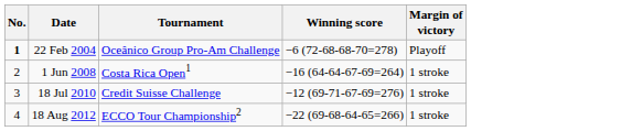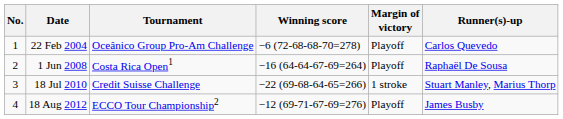+ column: Runner(s)-up | Carlos Quevedo | Raphaël De Sousa | Stuart Manley, Marius Thorp | James Busby
22 Feb 2004 | No.: bold -> normal
1 Jun 2008 | Margin of victory: 1 stroke -> Playoff
18 Jul 2010 | Winning score: −12 (69-71-67-69=276) -> −22 (69-68-64-65=266)
18 Aug 2012 | Winning score: −22 (69-68-64-65=266) -> −12 (69-71-67-69=276)
18 Aug 2012 | Margin of victory: 1 stroke -> Playoff
